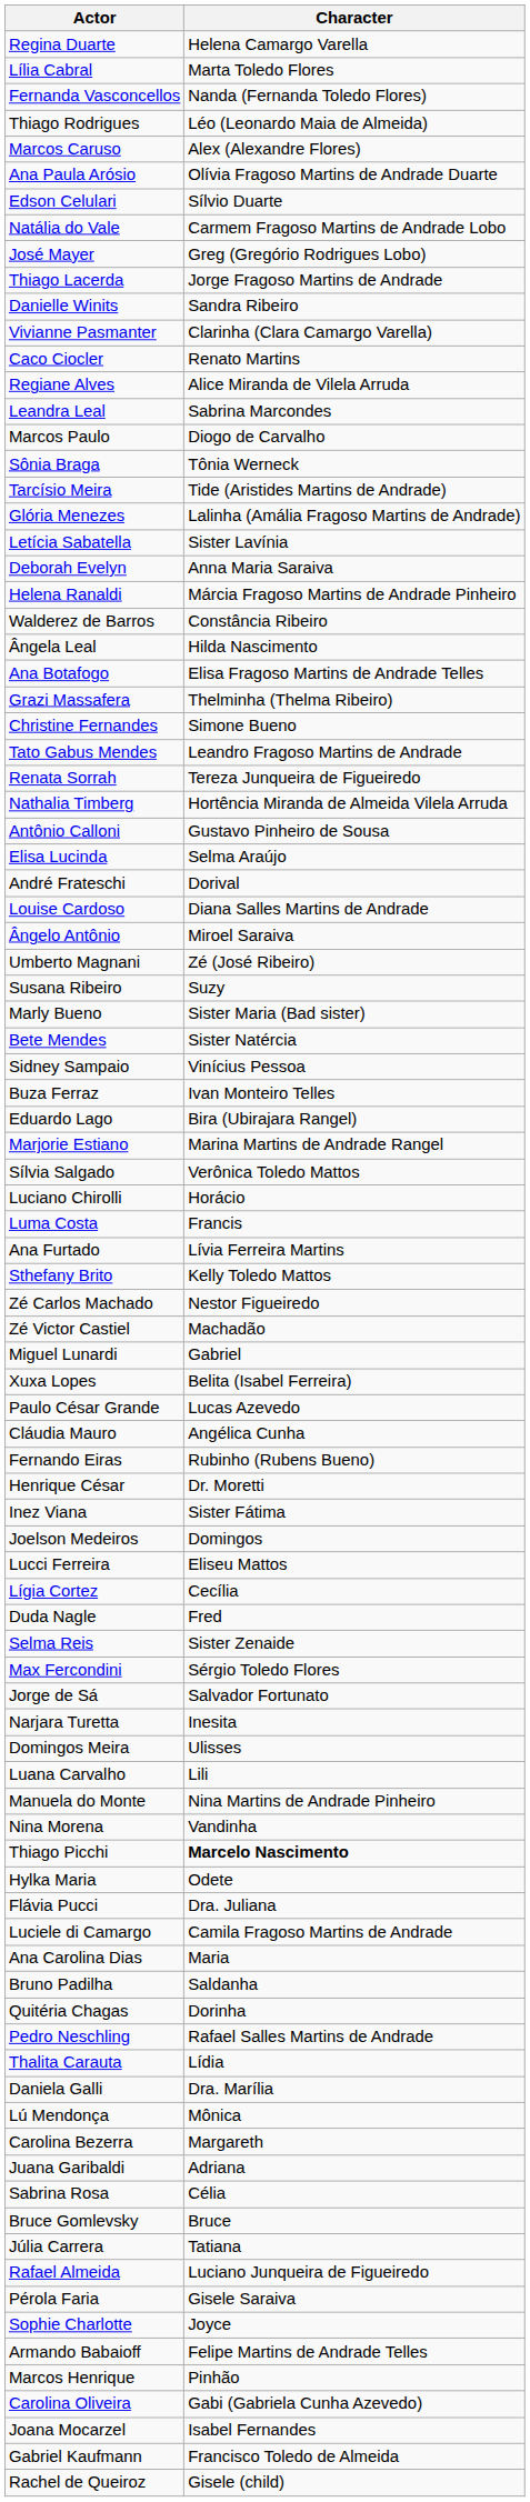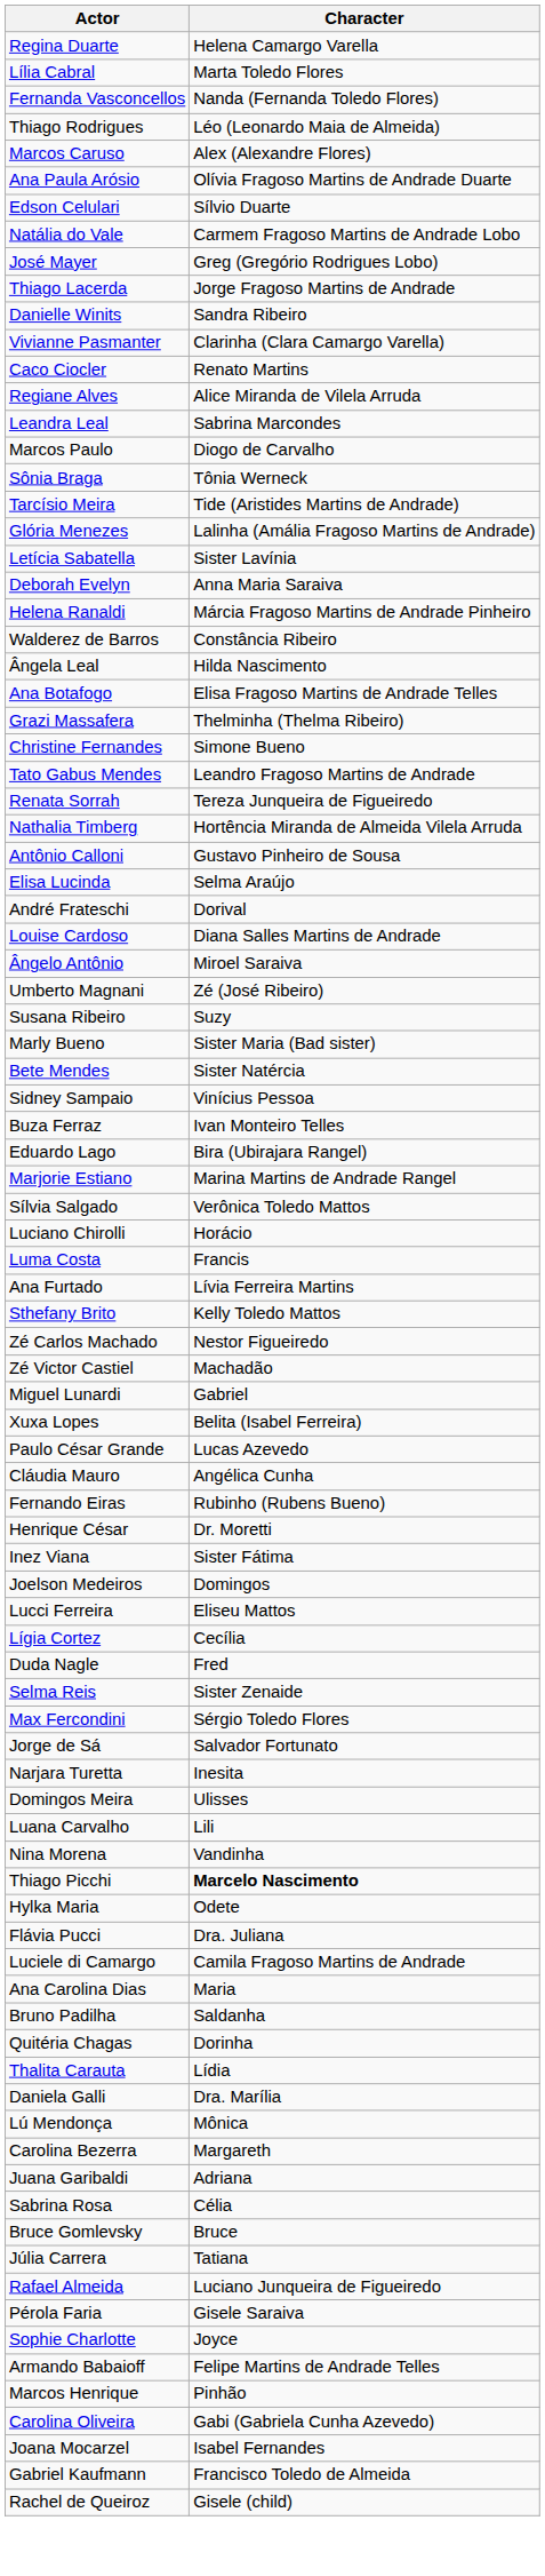- row: Manuela do Monte | Nina Martins de Andrade Pinheiro
- row: Pedro Neschling | Rafael Salles Martins de Andrade
